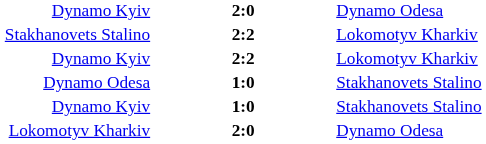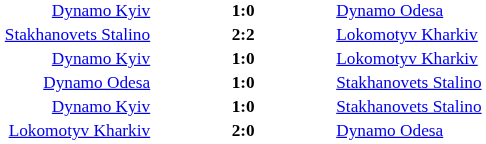Dynamo Kyiv / Dynamo Odesa | column 2: 2:0 -> 1:0
Dynamo Kyiv / Lokomotyv Kharkiv | column 2: 2:2 -> 1:0
